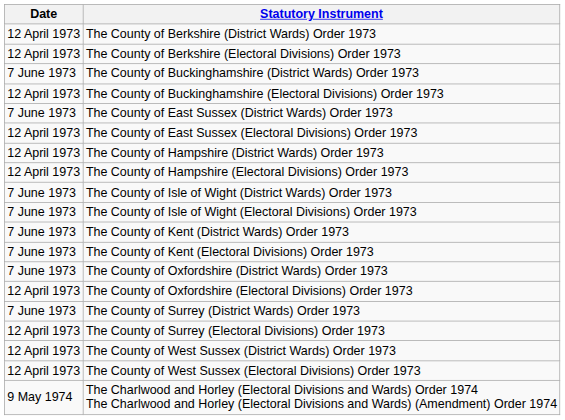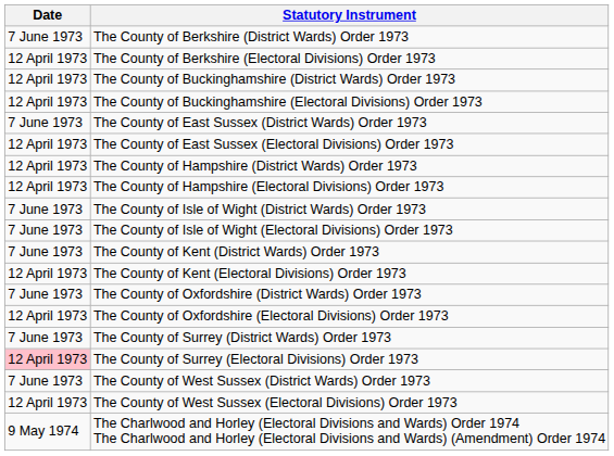The County of Berkshire (District Wards) Order 1973 | Date: 12 April 1973 -> 7 June 1973
The County of Buckinghamshire (District Wards) Order 1973 | Date: 7 June 1973 -> 12 April 1973
The County of Kent (Electoral Divisions) Order 1973 | Date: 7 June 1973 -> 12 April 1973
The County of Surrey (Electoral Divisions) Order 1973 | Date: no background -> pink background
The County of West Sussex (District Wards) Order 1973 | Date: 12 April 1973 -> 7 June 1973
